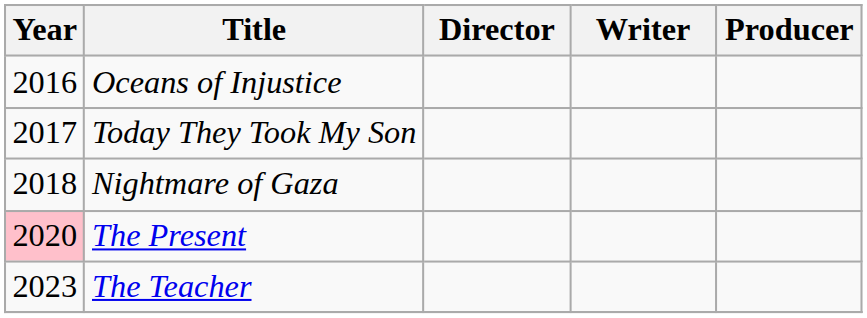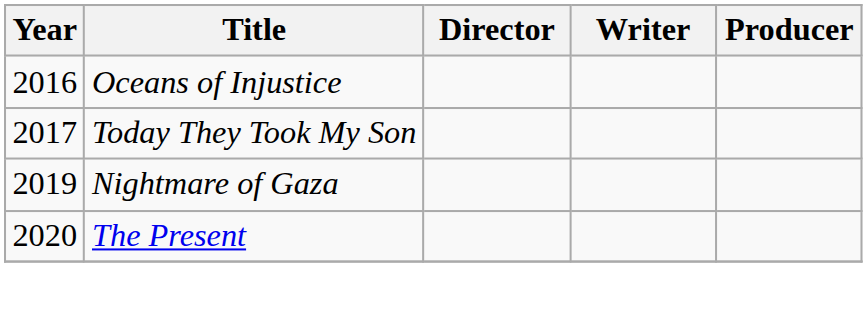Nightmare of Gaza | Year: 2018 -> 2019
The Present | Year: pink background -> no background
- row: 2023 | The Teacher
